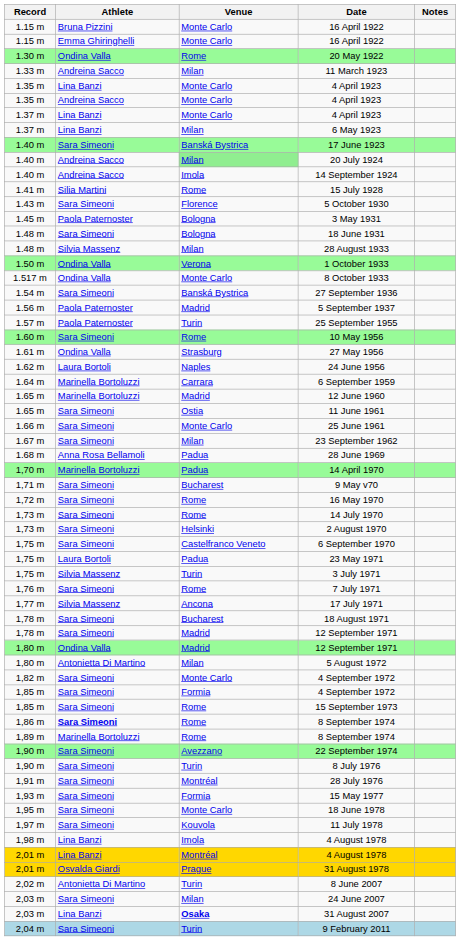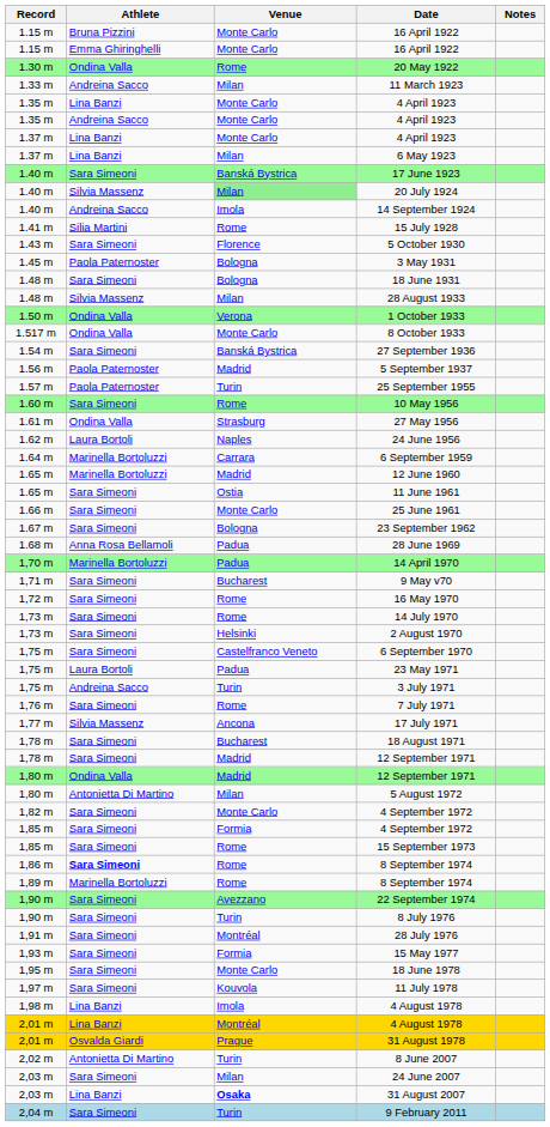20 July 1924 | Athlete: Andreina Sacco -> Silvia Massenz
23 September 1962 | Venue: Milan -> Bologna
3 July 1971 | Athlete: Silvia Massenz -> Andreina Sacco
